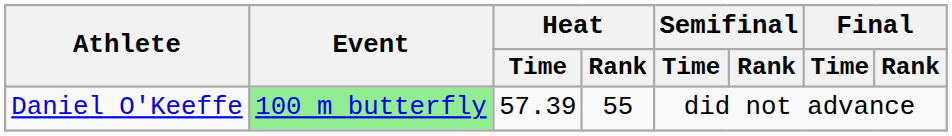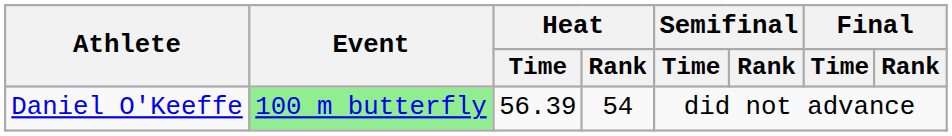Daniel O'Keeffe | Heat / Time: 57.39 -> 56.39
Daniel O'Keeffe | Heat / Rank: 55 -> 54
